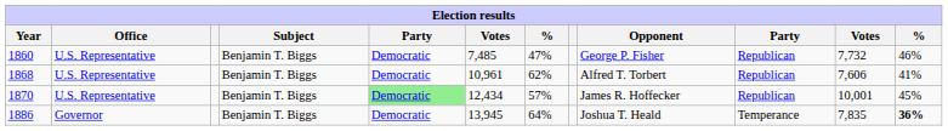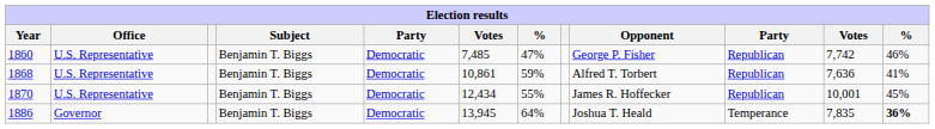1860 | column 11: 7,732 -> 7,742
1868 | column 6: 10,961 -> 10,861
1868 | column 7: 62% -> 59%
1868 | column 11: 7,606 -> 7,636
1870 | column 5: lightgreen background -> no background
1870 | column 7: 57% -> 55%
